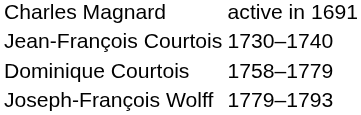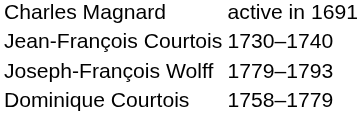rows swapped: Dominique Courtois <-> Joseph-François Wolff
